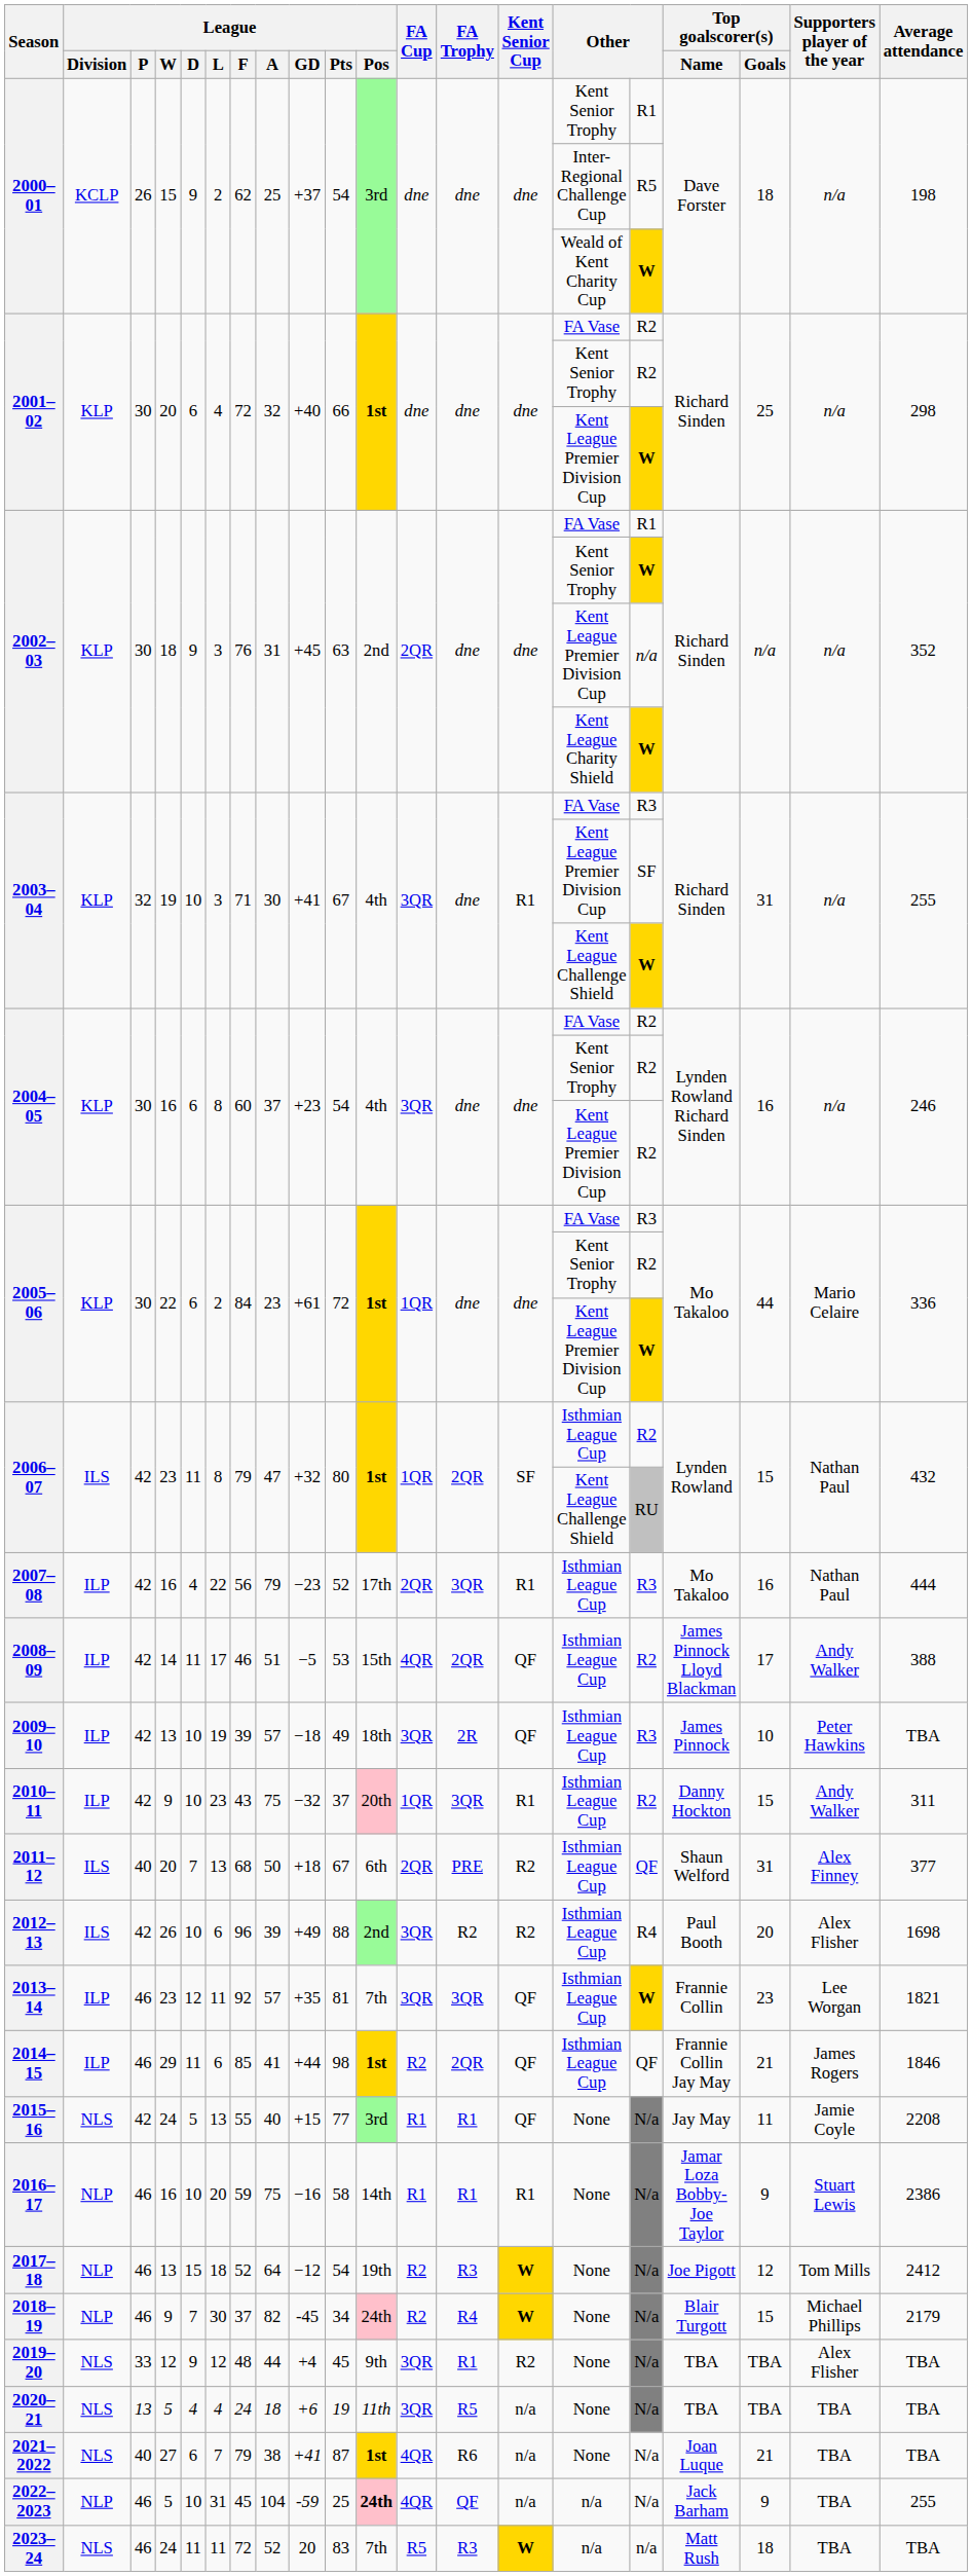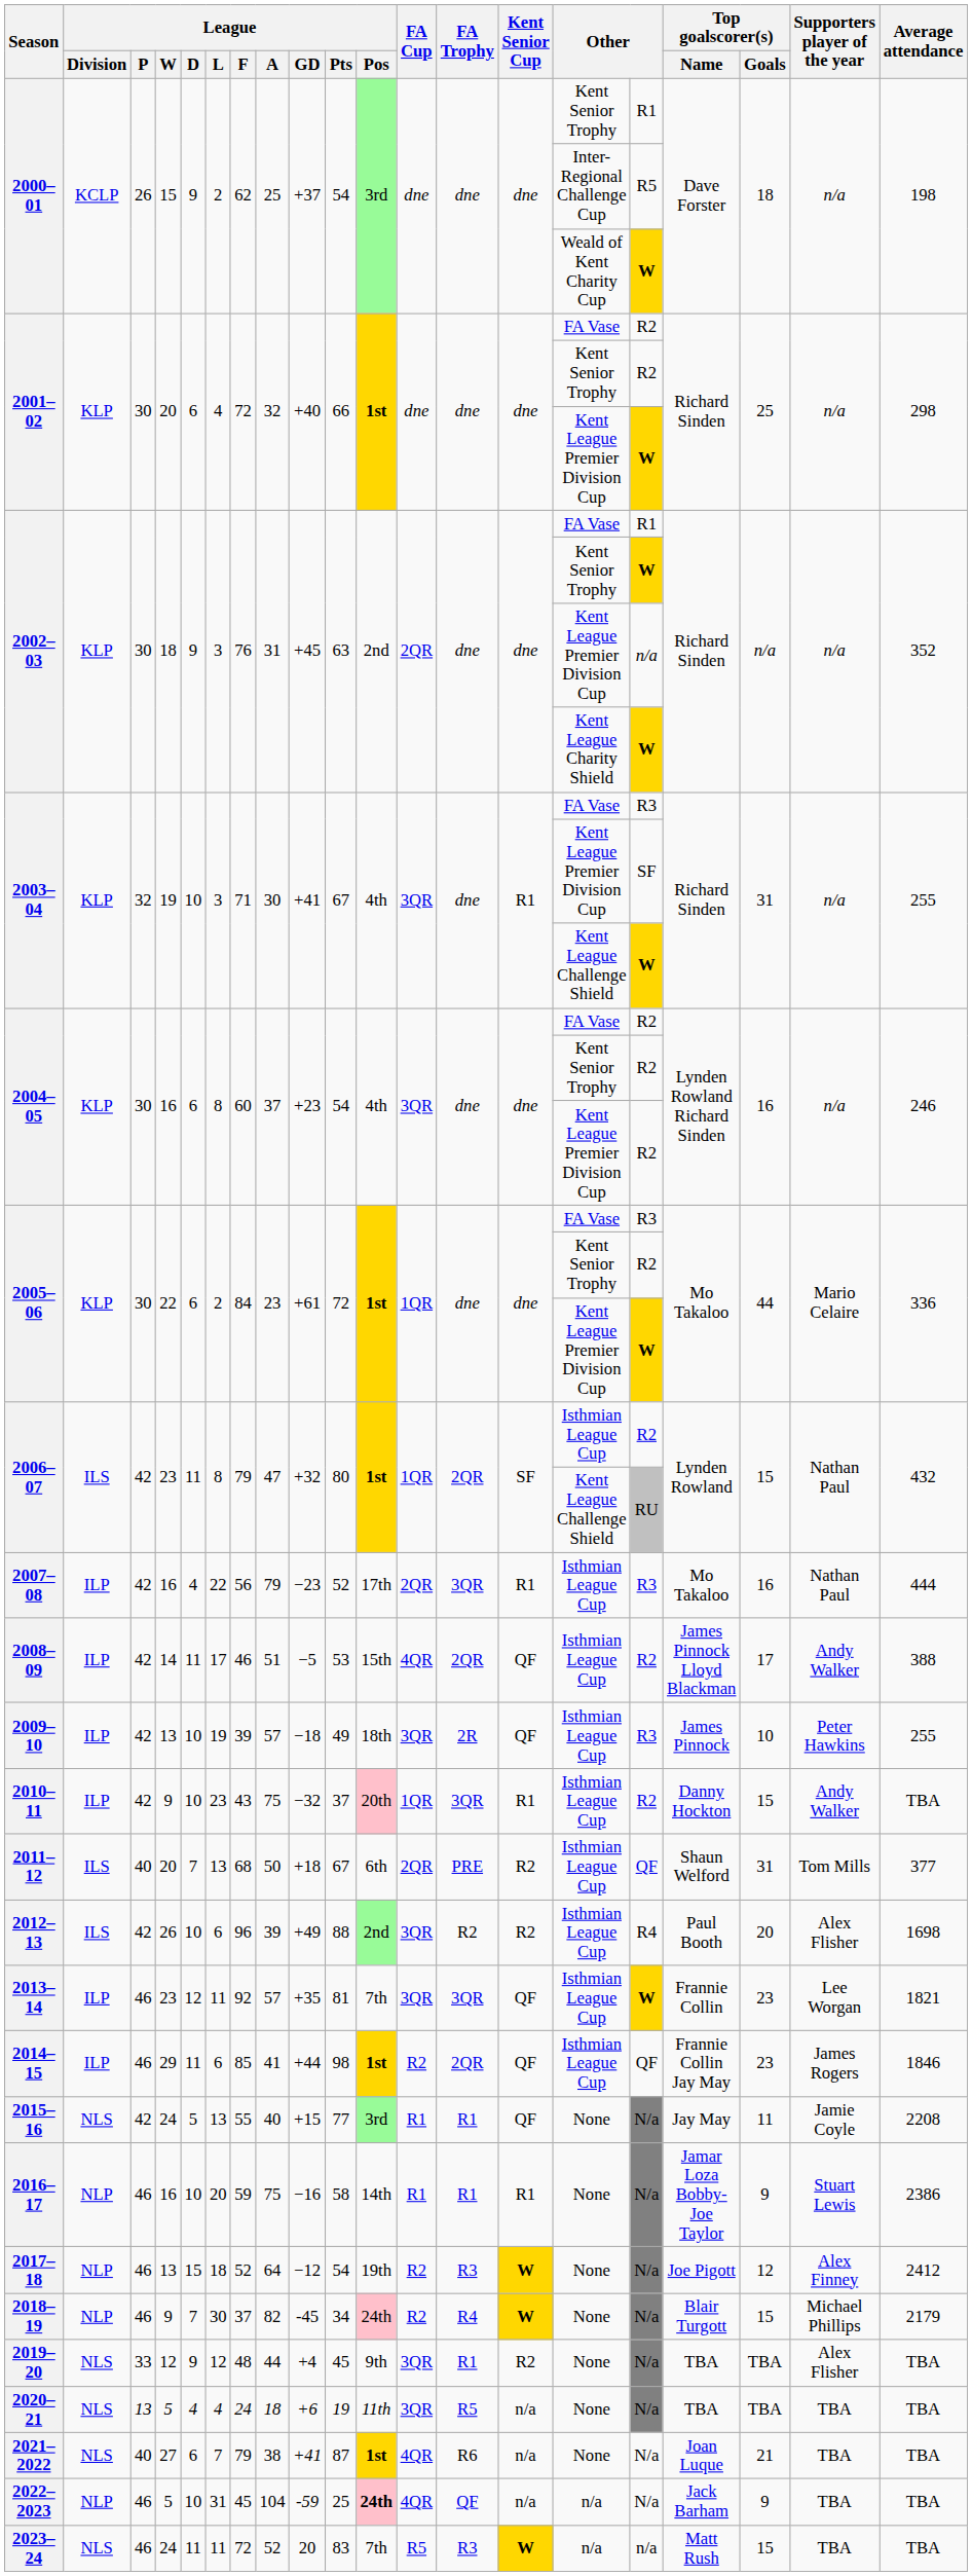2009–10 | Average attendance: TBA -> 255
2010–11 | Average attendance: 311 -> TBA
2011–12 | Supporters player of the year: Alex Finney -> Tom Mills
2014–15 | Top goalscorer(s) / Goals: 21 -> 23
2017–18 | Supporters player of the year: Tom Mills -> Alex Finney
2022–2023 | Average attendance: 255 -> TBA
2023–24 | Top goalscorer(s) / Goals: 18 -> 15
